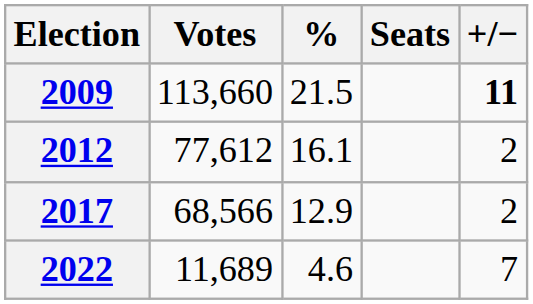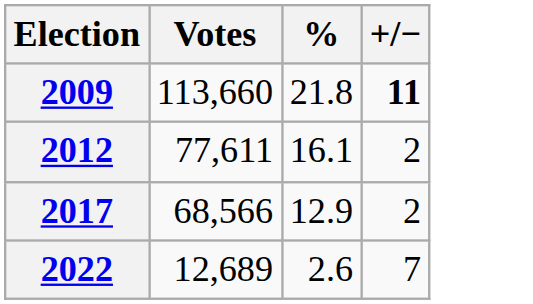- column: Seats
2009 | %: 21.5 -> 21.8
2012 | Votes: 77,612 -> 77,611
2022 | Votes: 11,689 -> 12,689
2022 | %: 4.6 -> 2.6
